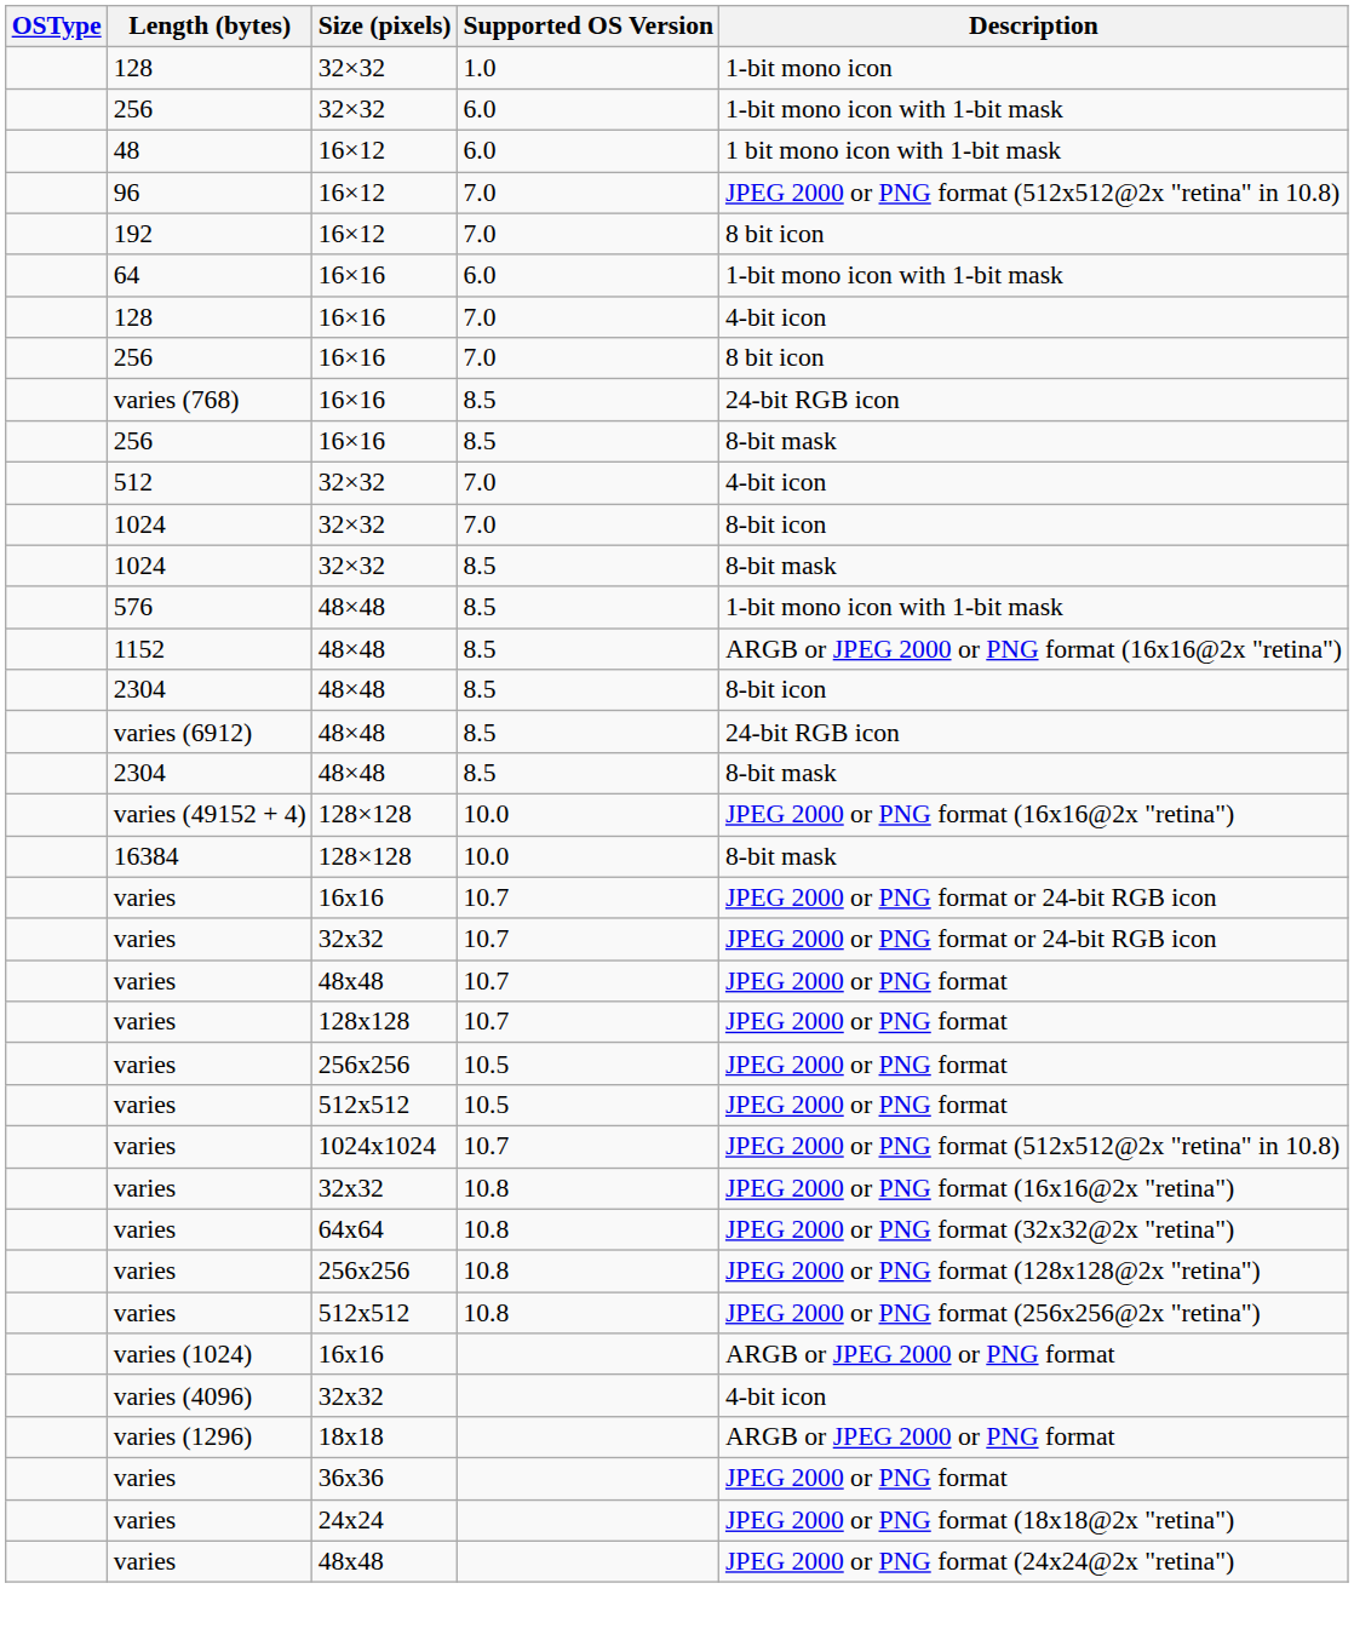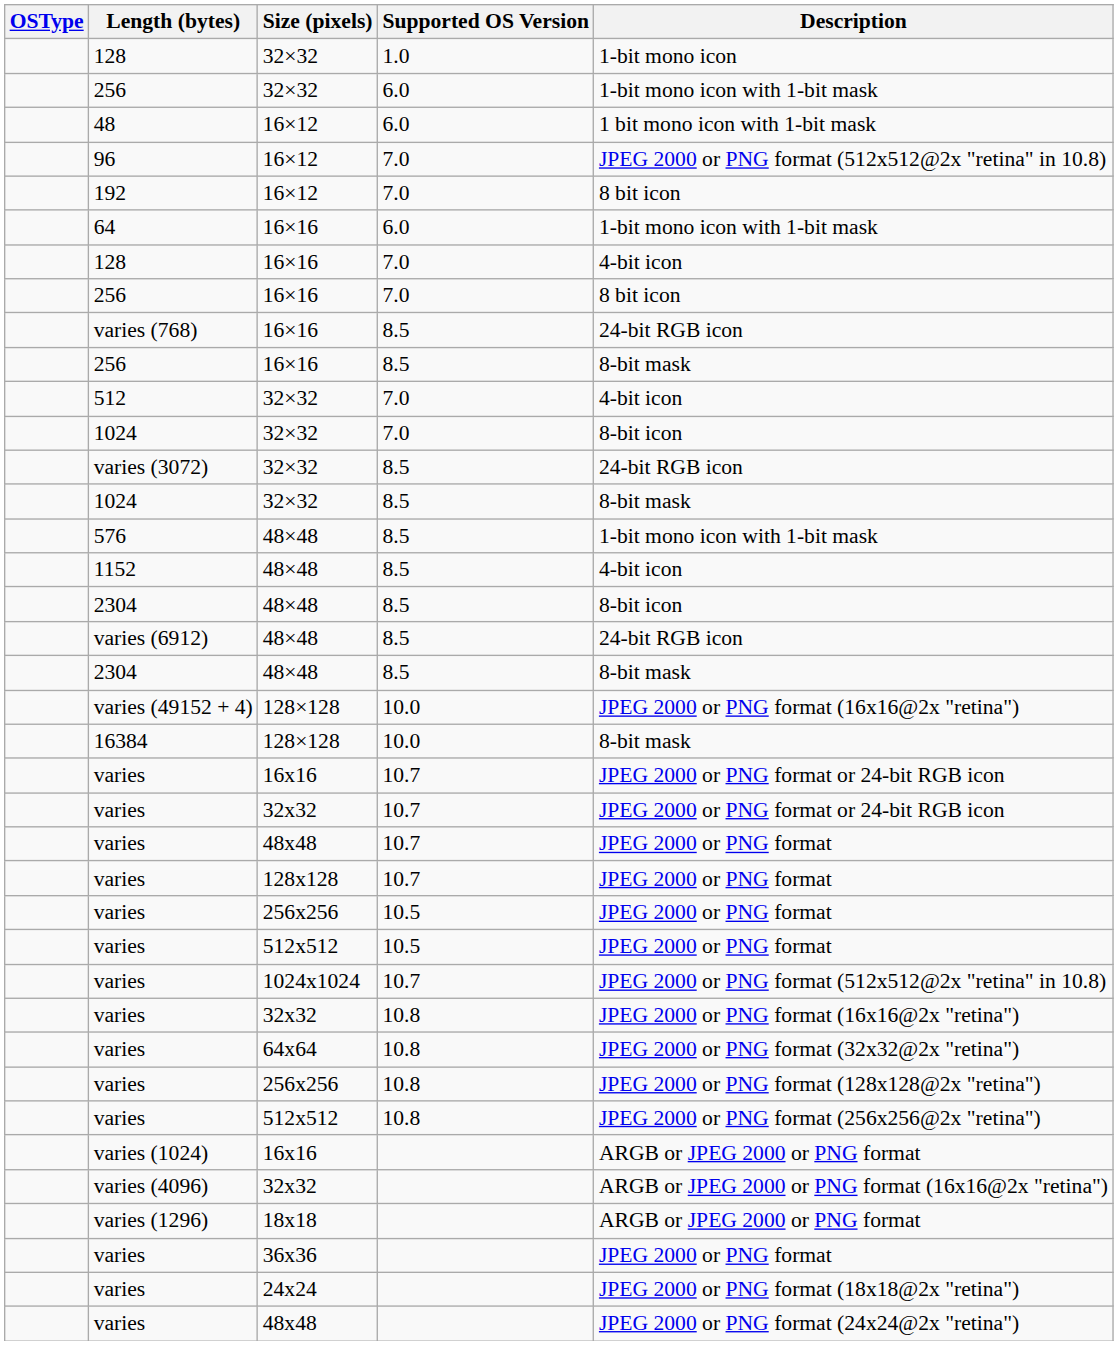+ row: varies (3072) | 32×32 | 8.5 | 24-bit RGB icon
1152 | Description: ARGB or JPEG 2000 or PNG format (16x16@2x "retina") -> 4-bit icon
varies (4096) | Description: 4-bit icon -> ARGB or JPEG 2000 or PNG format (16x16@2x "retina")
